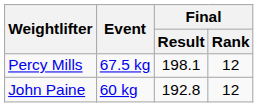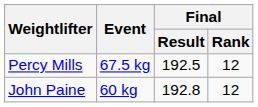Percy Mills | Final / Result: 198.1 -> 192.5
